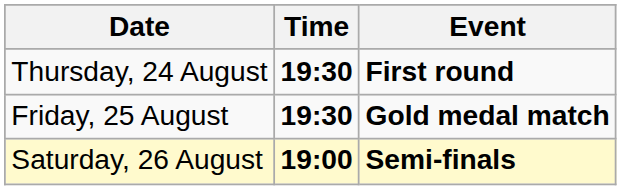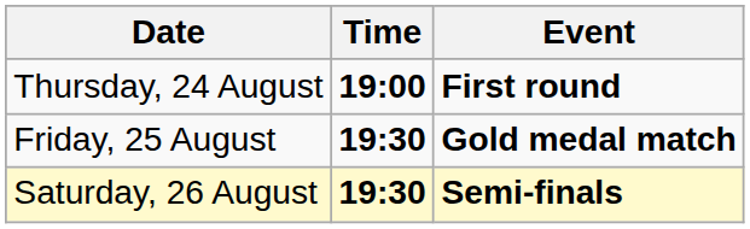Thursday, 24 August | Time: 19:30 -> 19:00
Saturday, 26 August | Time: 19:00 -> 19:30
